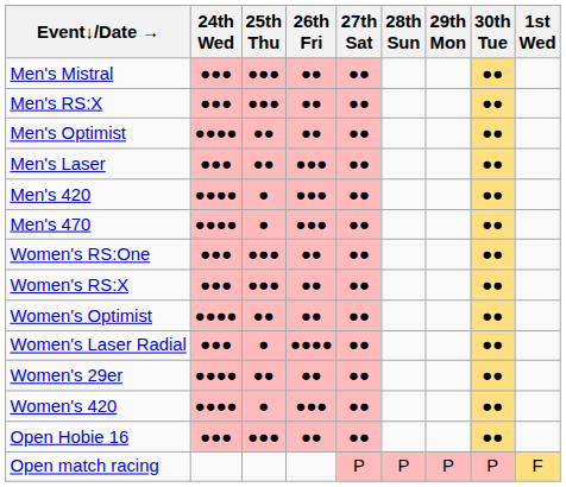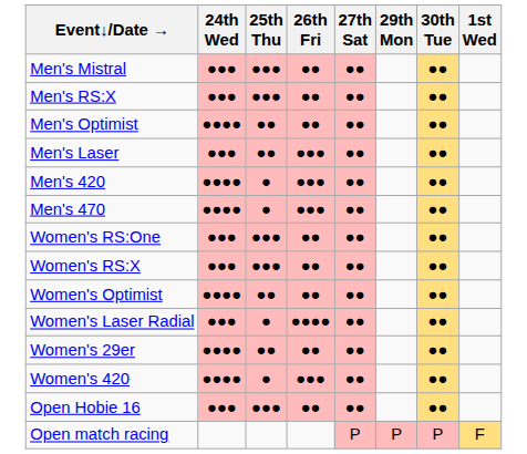- column: 28th Sun | P
